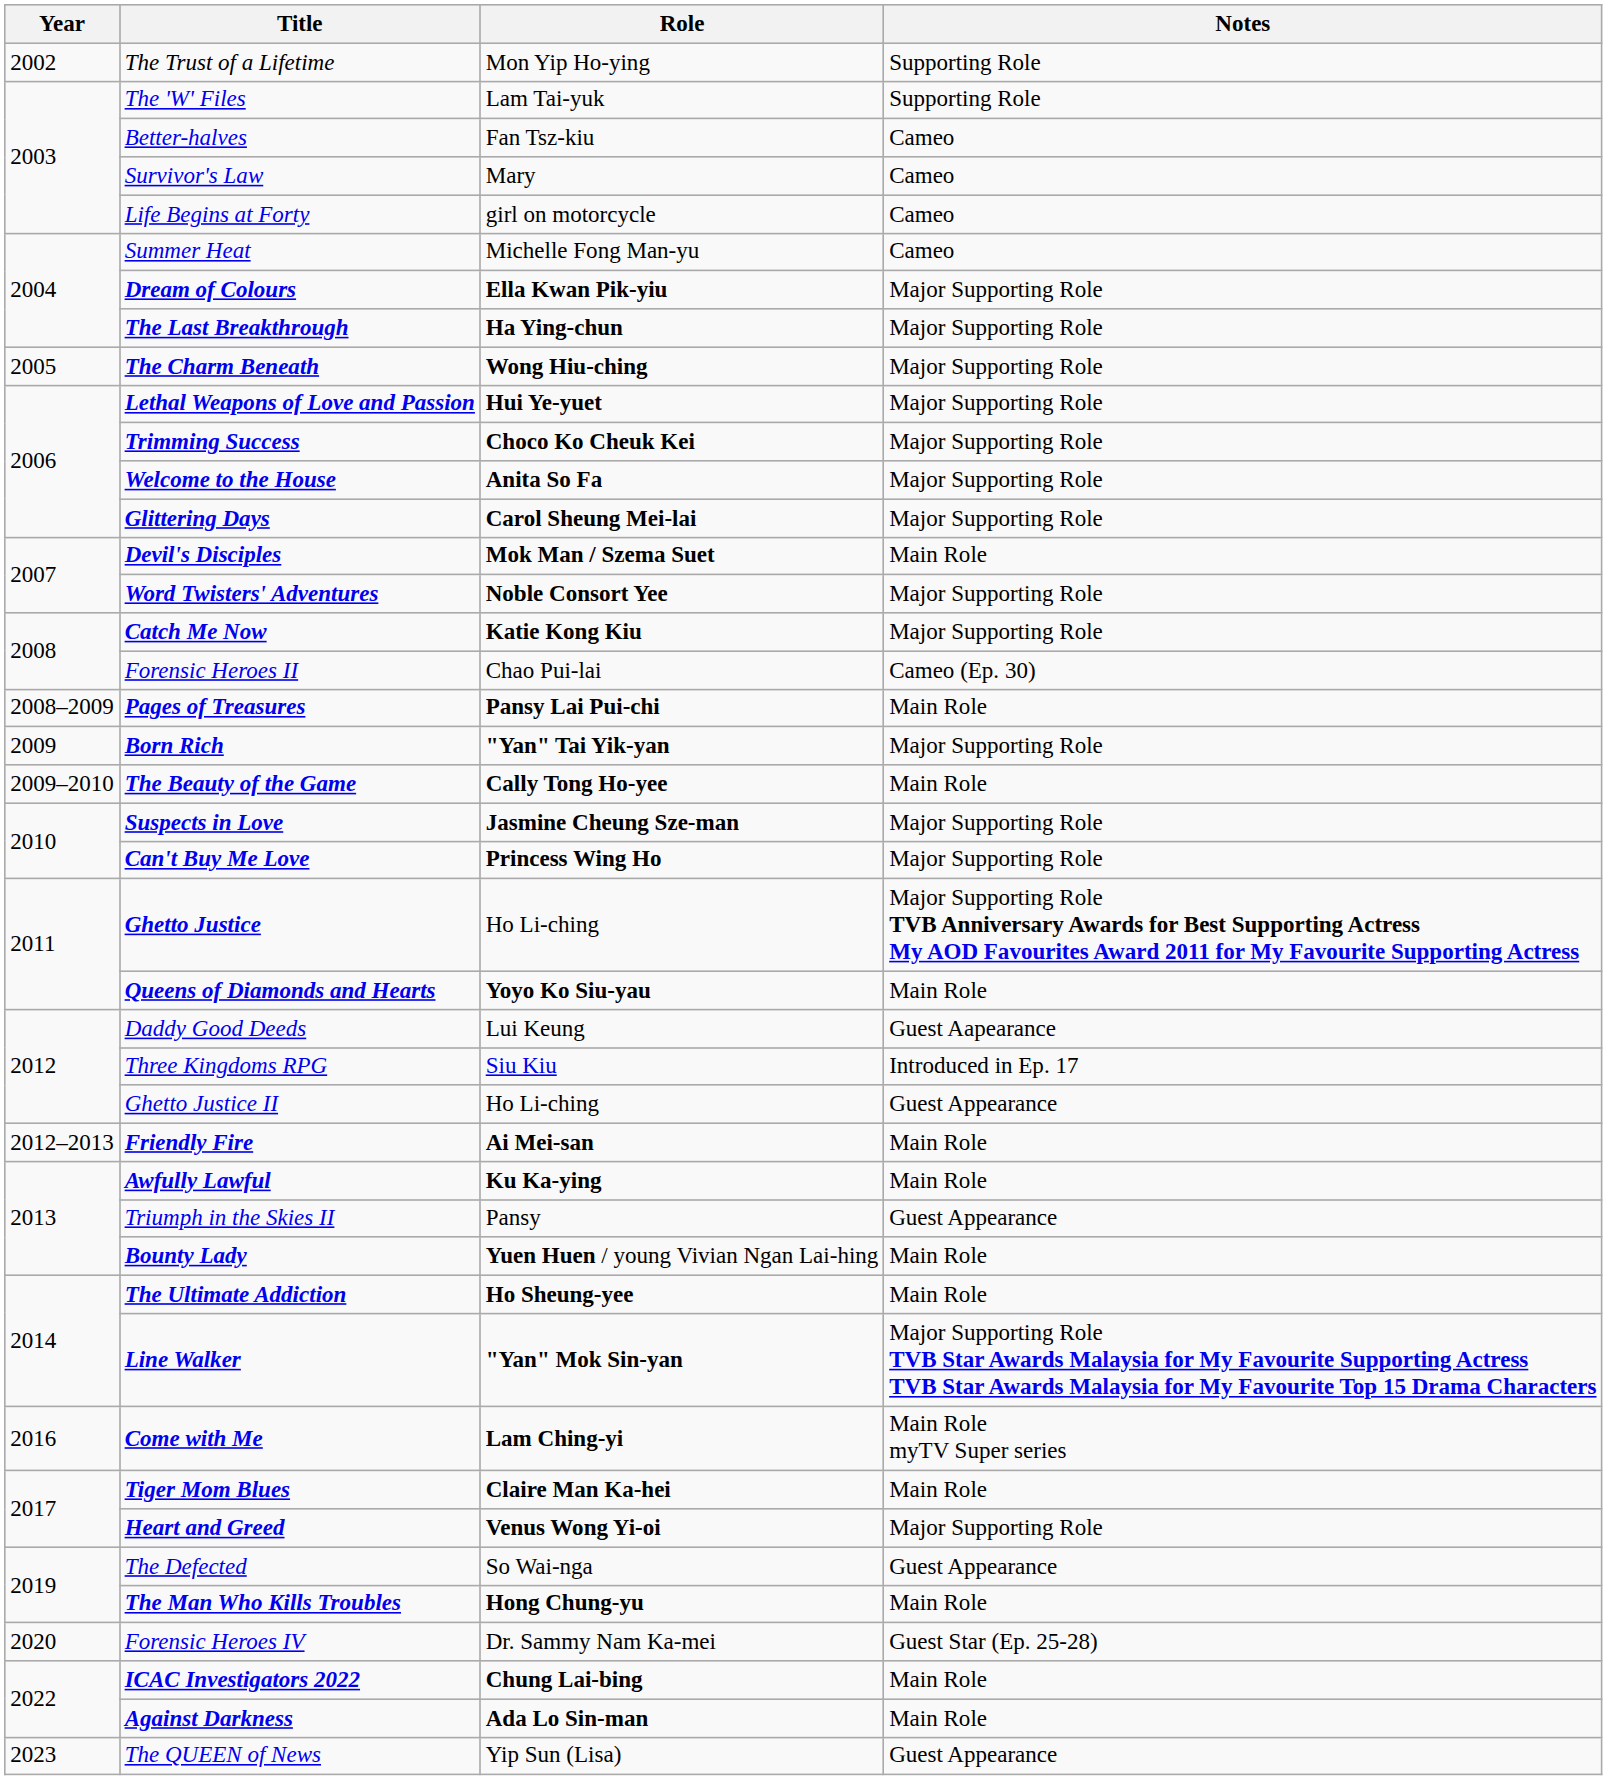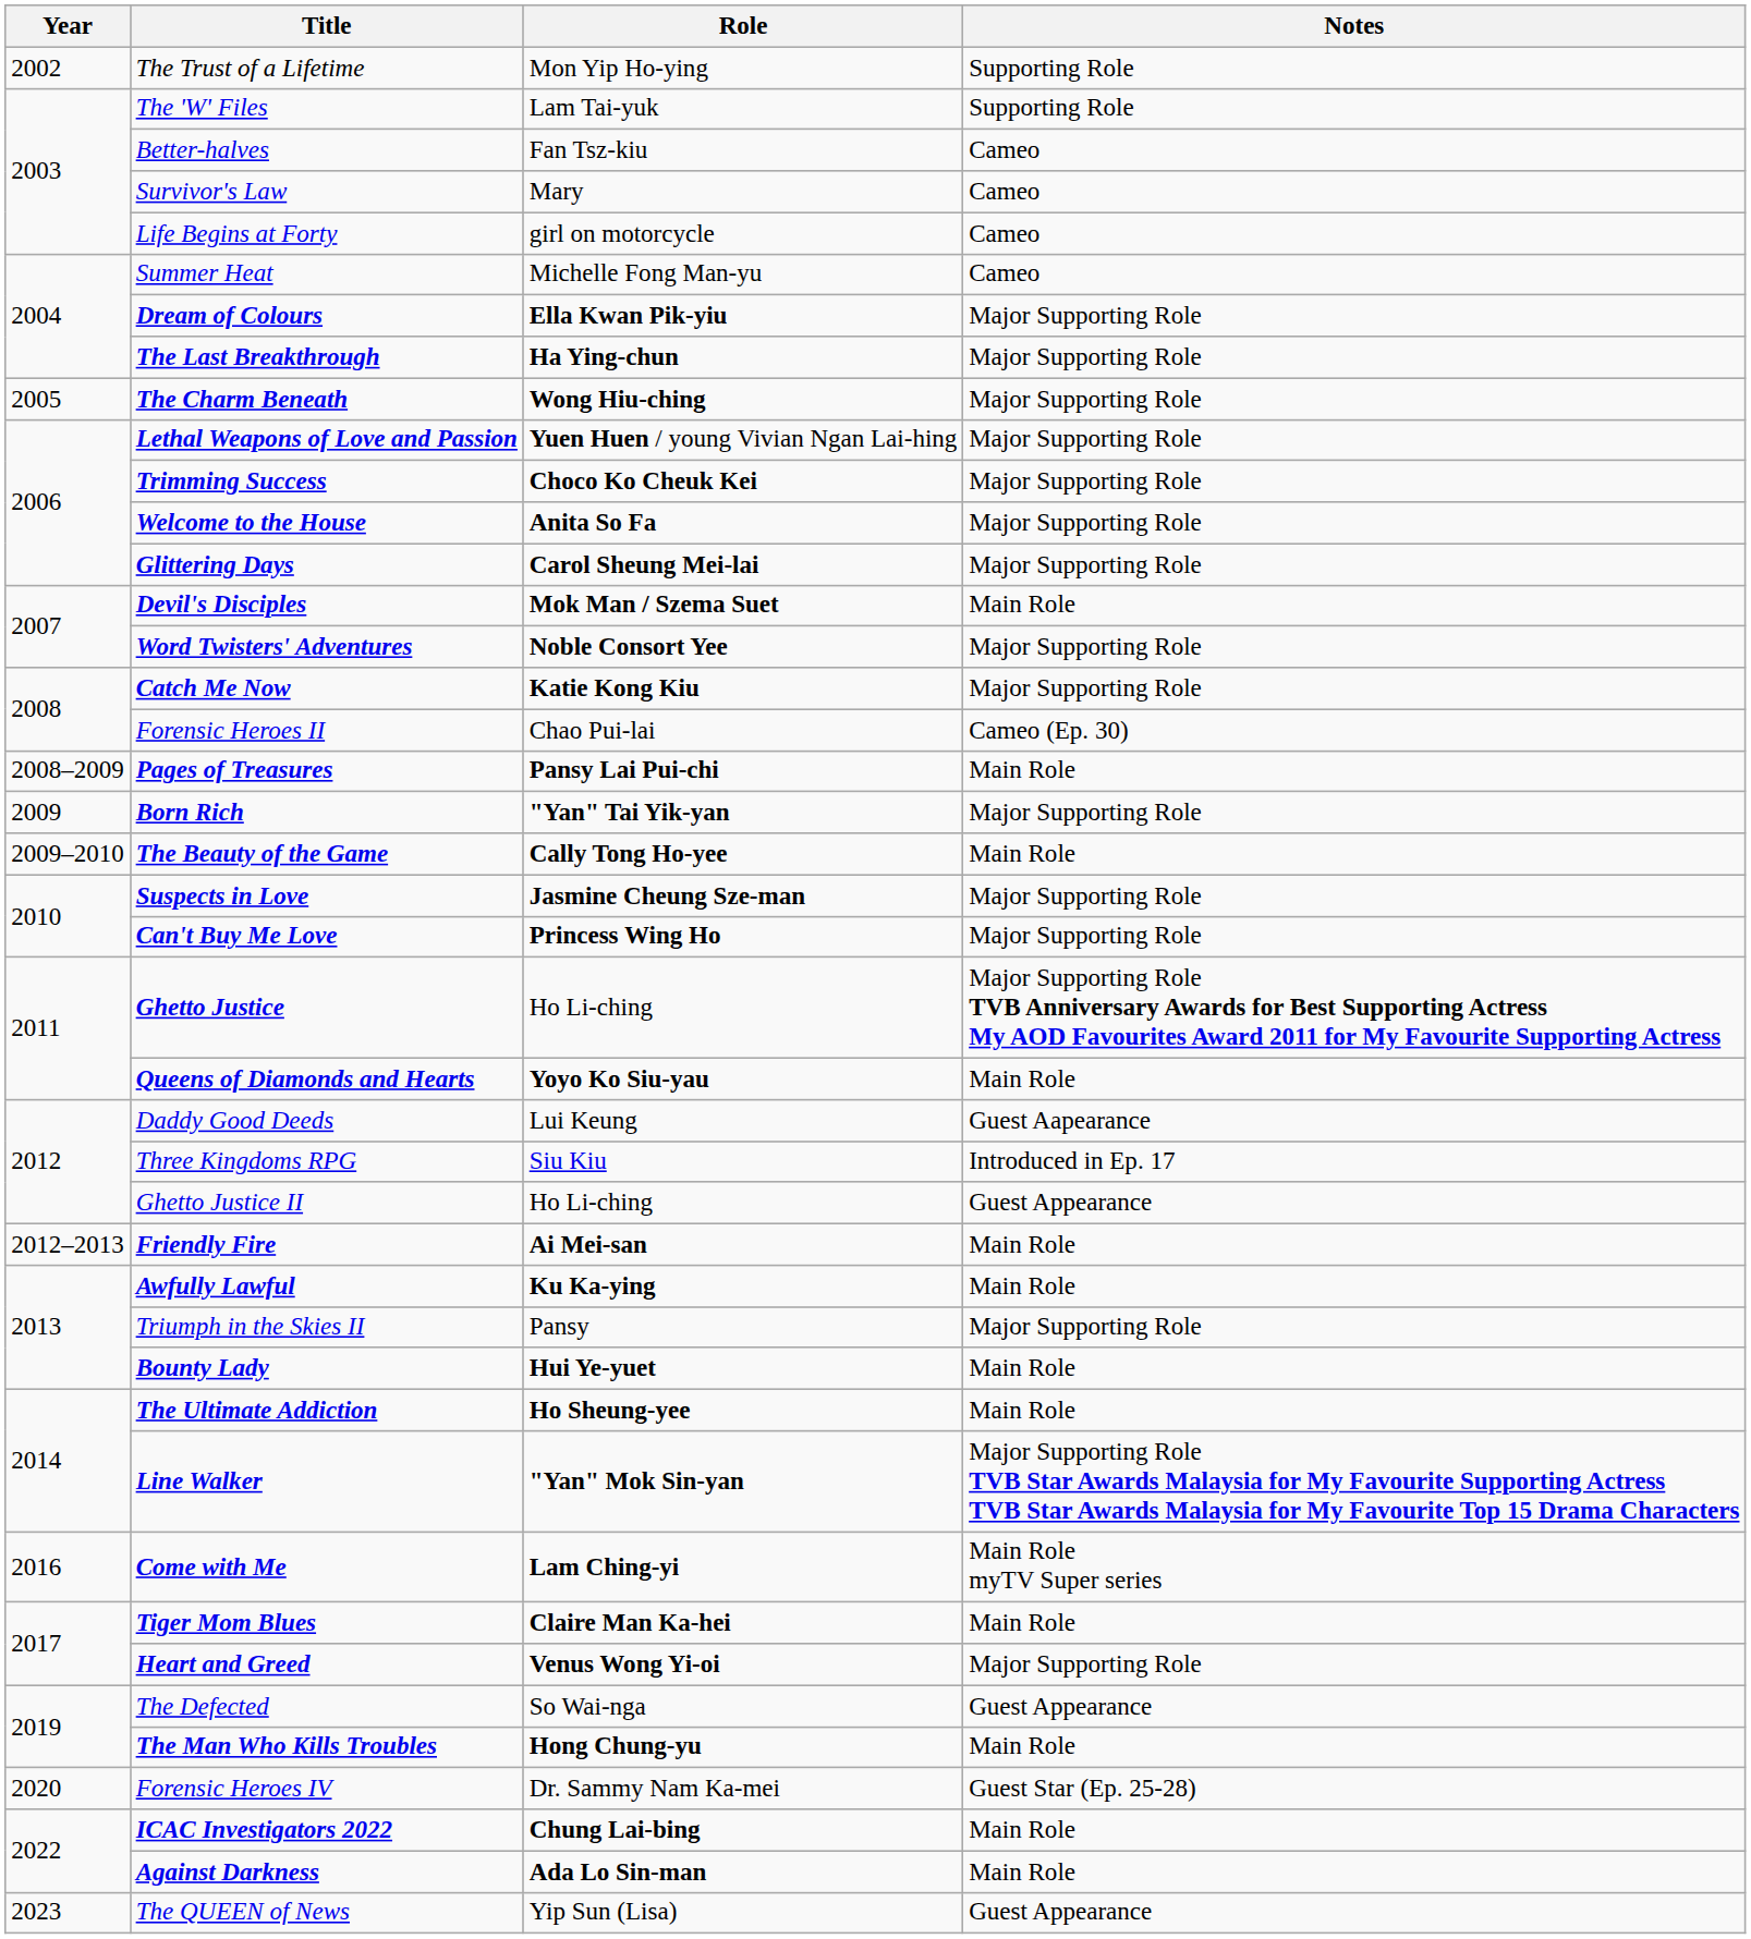Lethal Weapons of Love and Passion | Role: Hui Ye-yuet -> Yuen Huen / young Vivian Ngan Lai-hing
Triumph in the Skies II | Notes: Guest Appearance -> Major Supporting Role
Bounty Lady | Role: Yuen Huen / young Vivian Ngan Lai-hing -> Hui Ye-yuet
